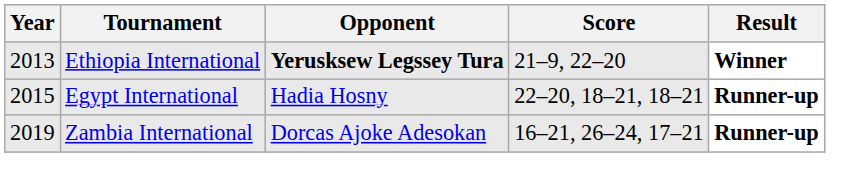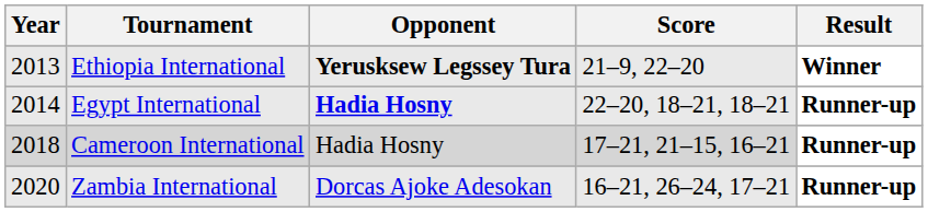Egypt International | Year: 2015 -> 2014
Egypt International | Opponent: normal -> bold
+ row: 2018 | Cameroon International | Hadia Hosny | 17–21, 21–15, 16–21 | Runner-up
Zambia International | Year: 2019 -> 2020
